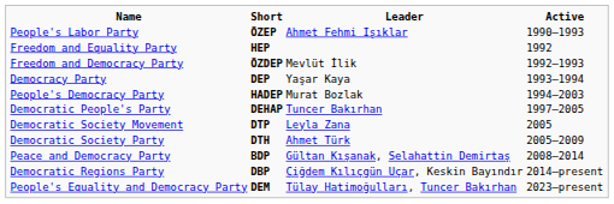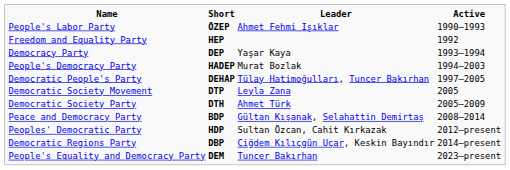- row: Freedom and Democracy Party | ÖZDEP | Mevlüt İlik | 1992–1993
Democratic People's Party | Leader: Tuncer Bakırhan -> Tülay Hatimoğulları, Tuncer Bakırhan
+ row: Peoples' Democratic Party | HDP | Sultan Özcan, Cahit Kırkazak | 2012–present
People's Equality and Democracy Party | Leader: Tülay Hatimoğulları, Tuncer Bakırhan -> Tuncer Bakırhan
